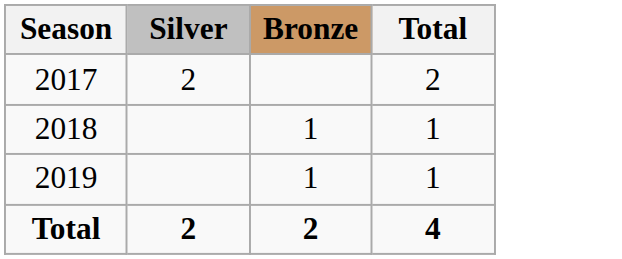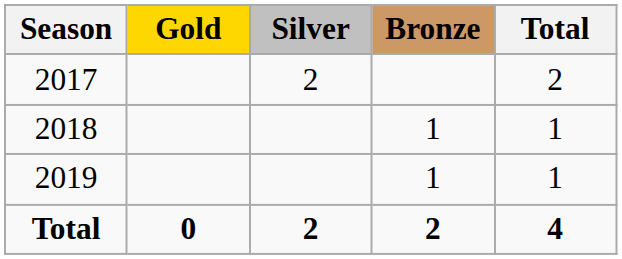+ column: Gold | 0
